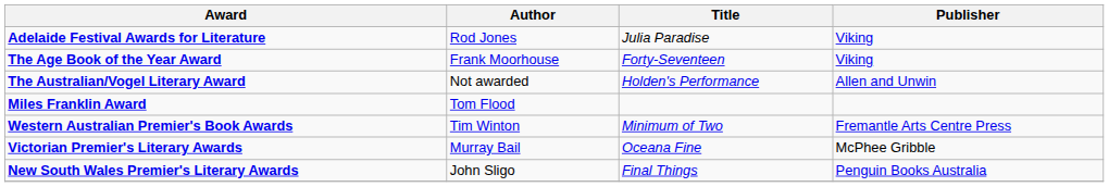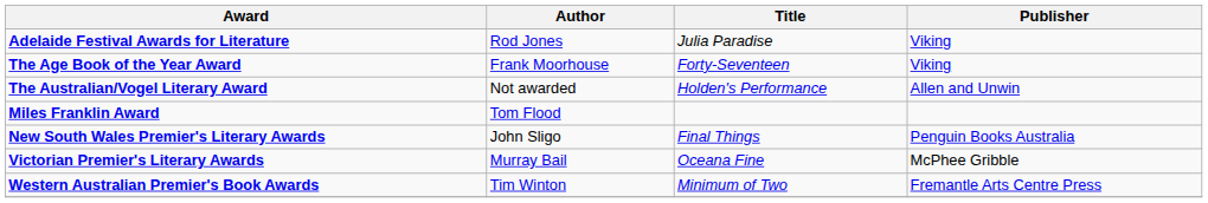rows swapped: New South Wales Premier's Literary Awards <-> Western Australian Premier's Book Awards
